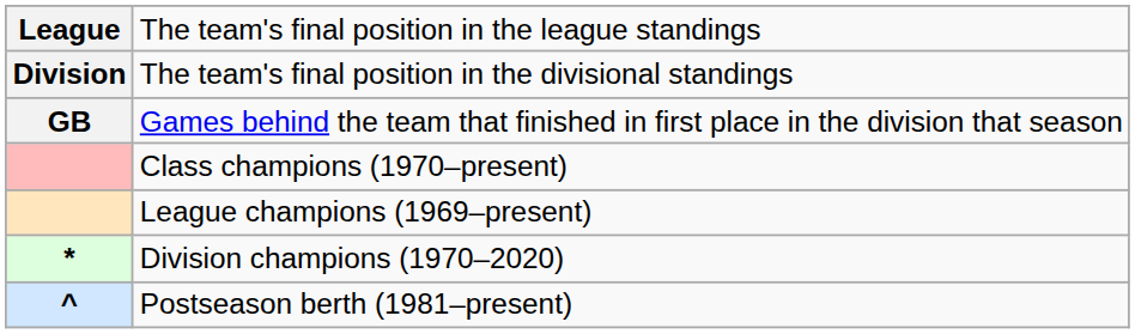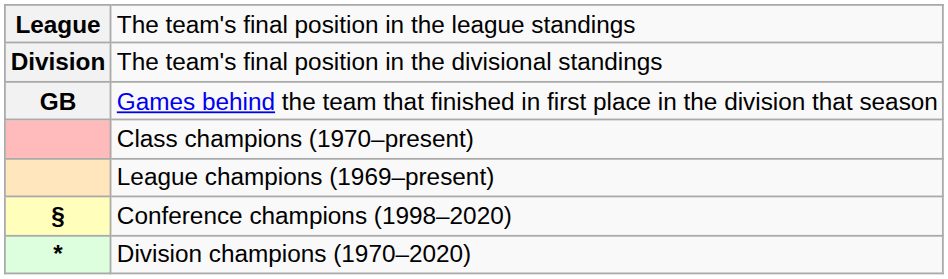+ row: § | Conference champions (1998–2020)
- row: ^ | Postseason berth (1981–present)
